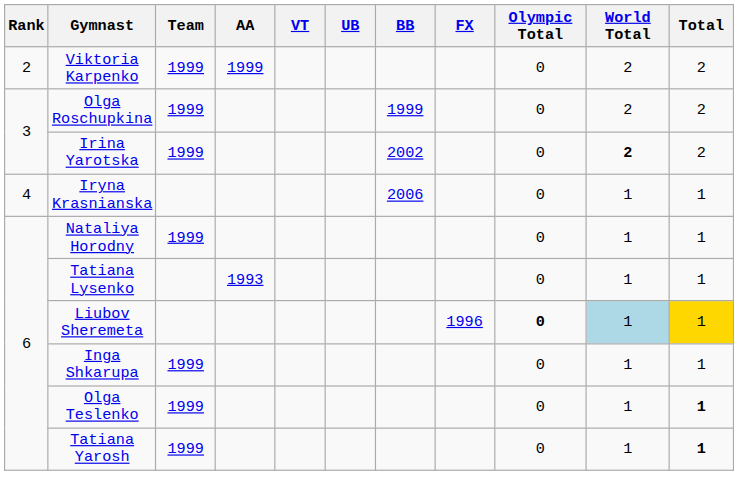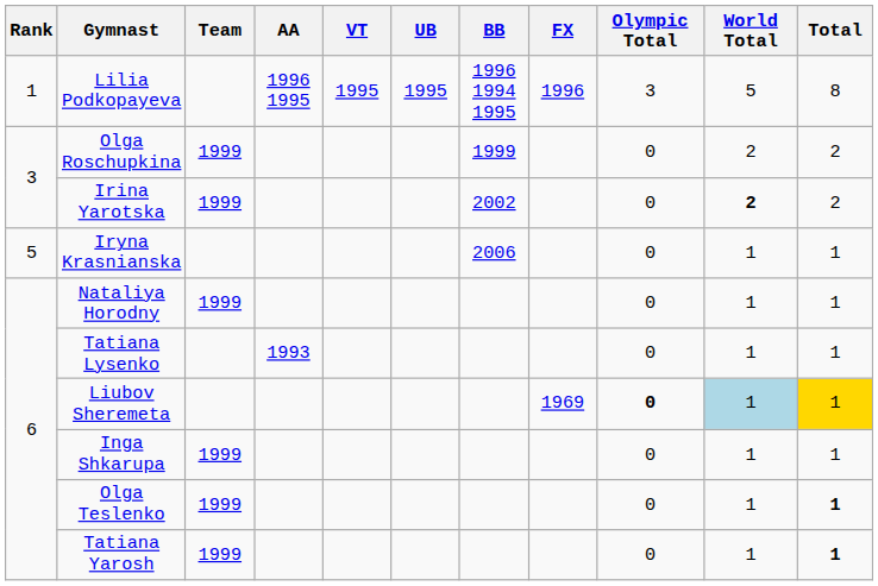+ row: 1 | Lilia Podkopayeva | 1996 1995 | 1995 | 1995 | 1996 1994 1995 | 1996 | 3 | 5 | 8
- row: 2 | Viktoria Karpenko | 1999 | 1999 | 0 | 2 | 2
Iryna Krasnianska | Rank: 4 -> 5
Liubov Sheremeta | FX: 1996 -> 1969
